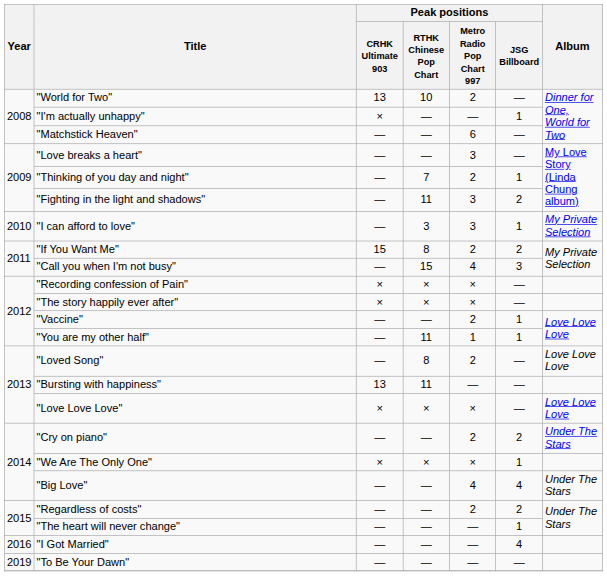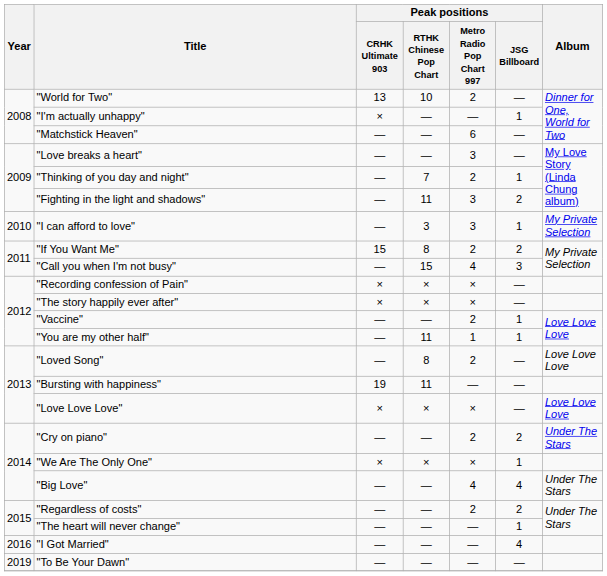"Bursting with happiness" | Peak positions / CRHK Ultimate 903: 13 -> 19
